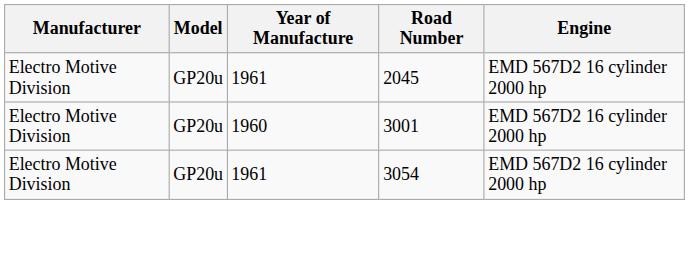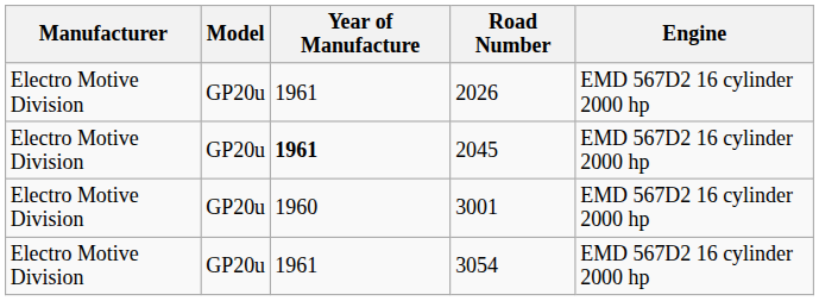+ row: Electro Motive Division | GP20u | 1961 | 2026 | EMD 567D2 16 cylinder 2000 hp
2045 | Year of Manufacture: normal -> bold
